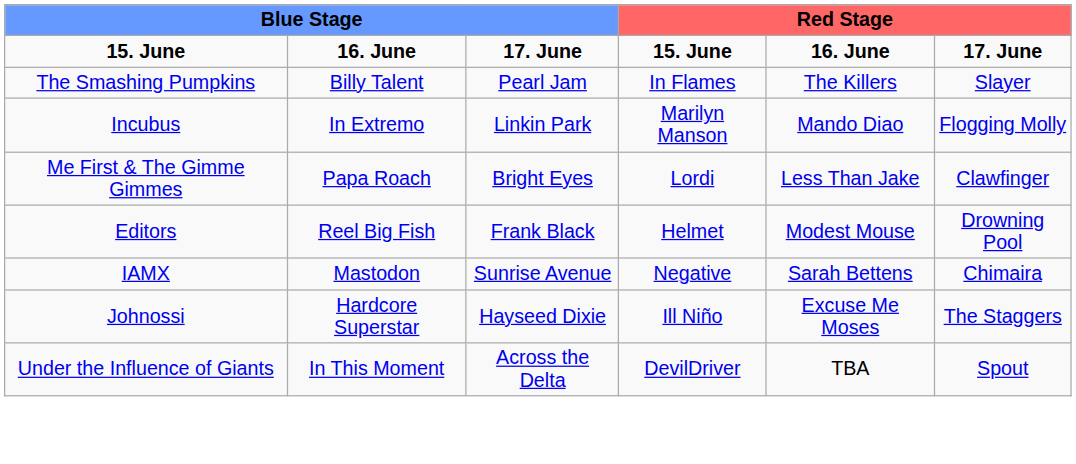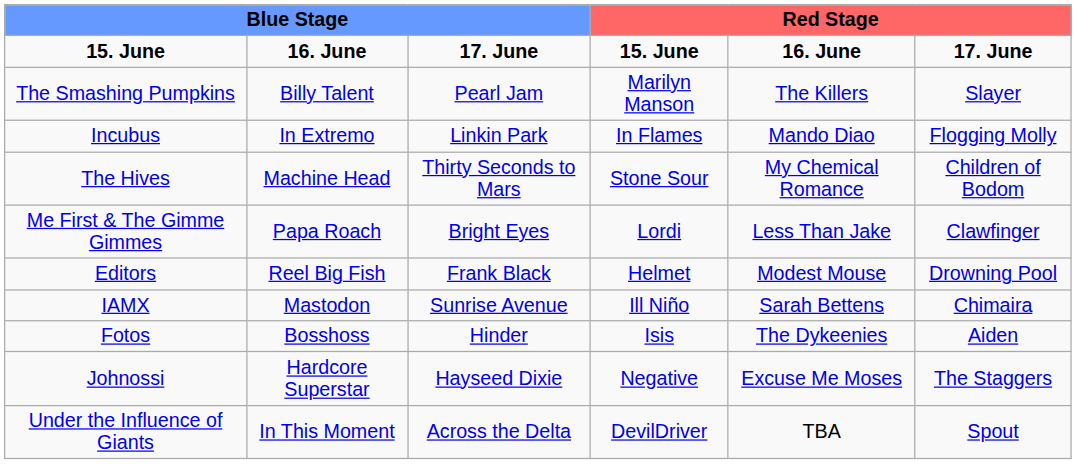The Smashing Pumpkins | column 4: In Flames -> Marilyn Manson
Incubus | column 4: Marilyn Manson -> In Flames
+ row: The Hives | Machine Head | Thirty Seconds to Mars | Stone Sour | My Chemical Romance | Children of Bodom
IAMX | column 4: Negative -> Ill Niño
+ row: Fotos | Bosshoss | Hinder | Isis | The Dykeenies | Aiden
Johnossi | column 4: Ill Niño -> Negative
